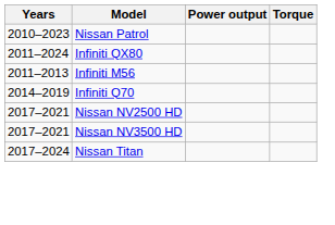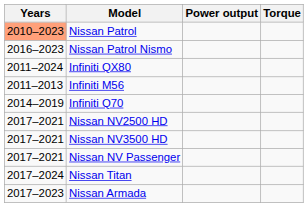Nissan Patrol | Years: no background -> lightsalmon background
+ row: 2016–2023 | Nissan Patrol Nismo
+ row: 2017–2021 | Nissan NV Passenger
+ row: 2017–2023 | Nissan Armada
